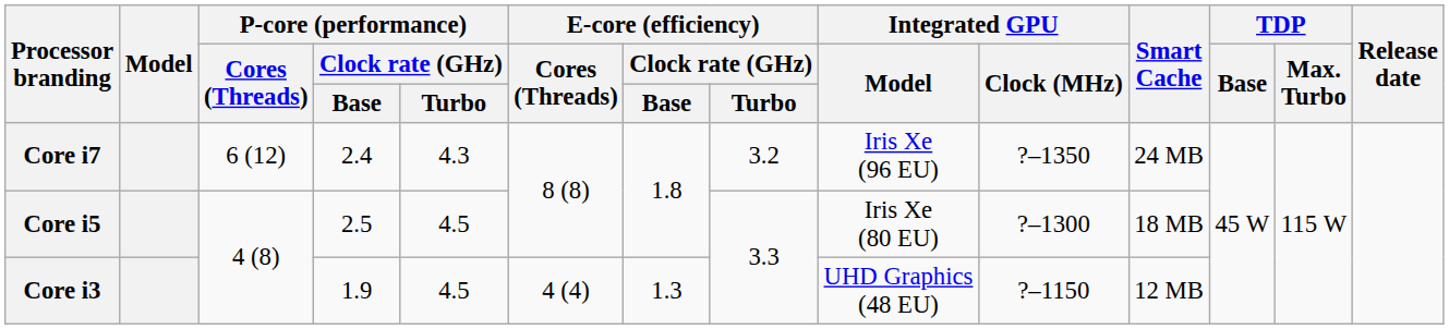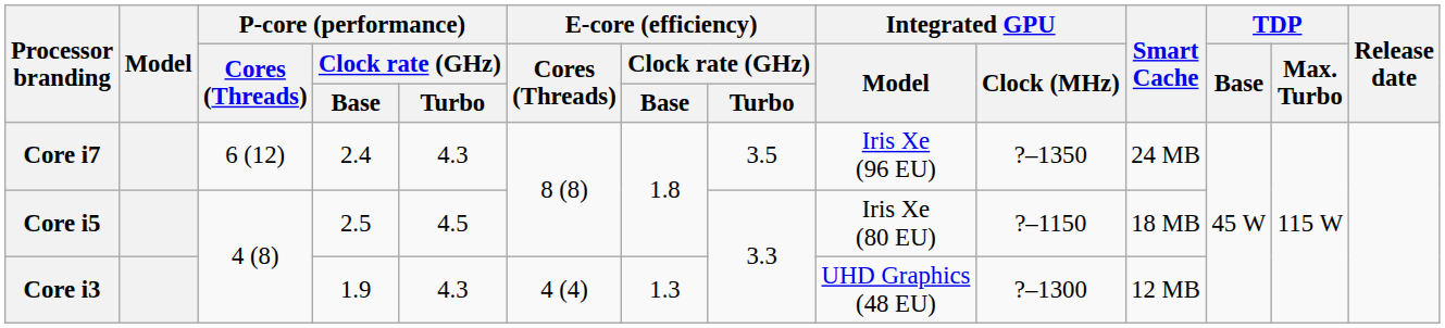Core i7 | E-core (efficiency) / Clock rate (GHz) / Turbo: 3.2 -> 3.5
Core i5 | Integrated GPU / Clock (MHz): ?–1300 -> ?–1150
Core i3 | P-core (performance) / Clock rate (GHz) / Turbo: 4.5 -> 4.3
Core i3 | Integrated GPU / Clock (MHz): ?–1150 -> ?–1300
